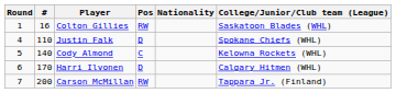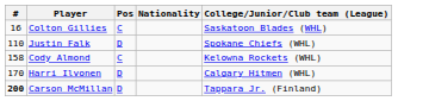- column: Round | 1 | 4 | 5 | 6 | 7
Colton Gillies | Pos: RW -> C
Cody Almond | #: 140 -> 158
Carson McMillan | #: normal -> bold
Carson McMillan | Pos: RW -> D
